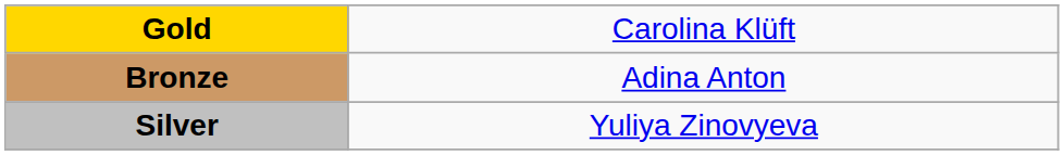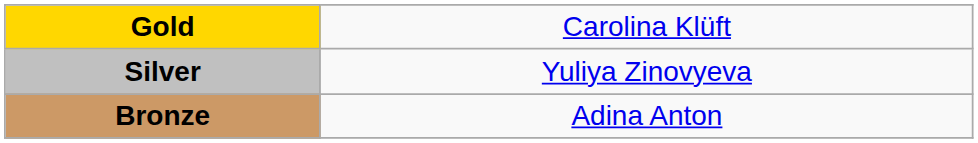rows swapped: Silver <-> Bronze
